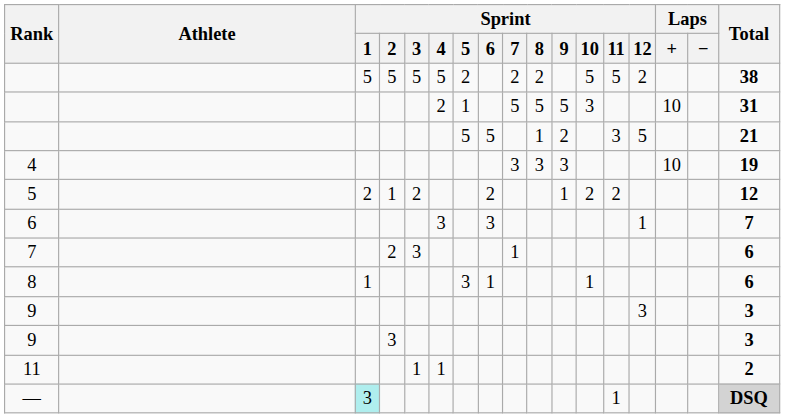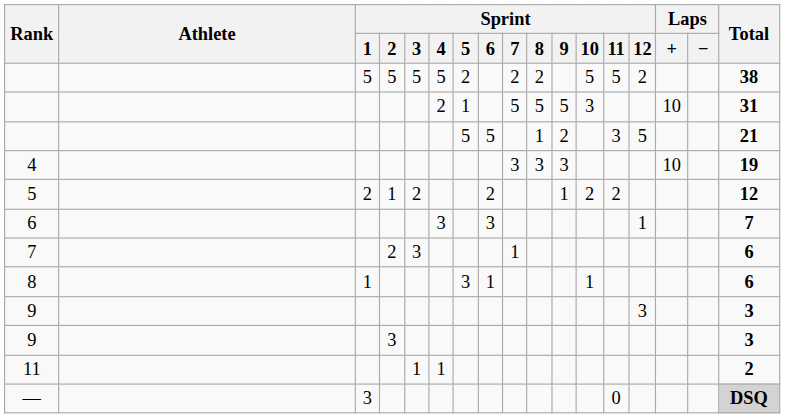— | Sprint / 1: paleturquoise background -> no background
— | Sprint / 11: 1 -> 0
